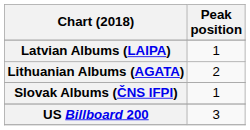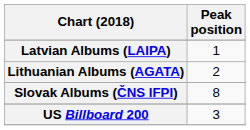Slovak Albums (ČNS IFPI) | Peak position: 1 -> 8
